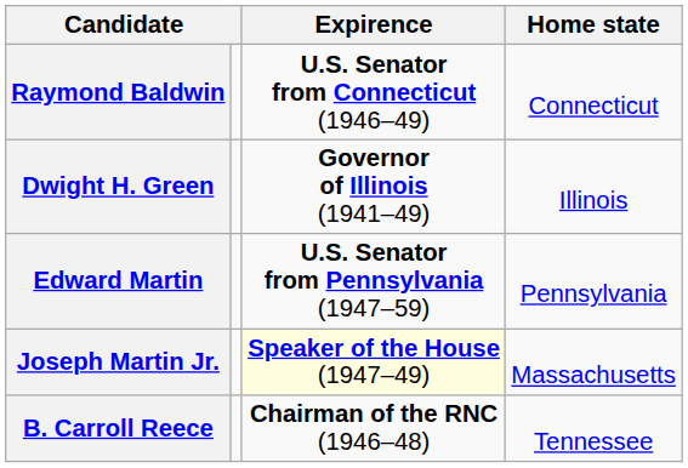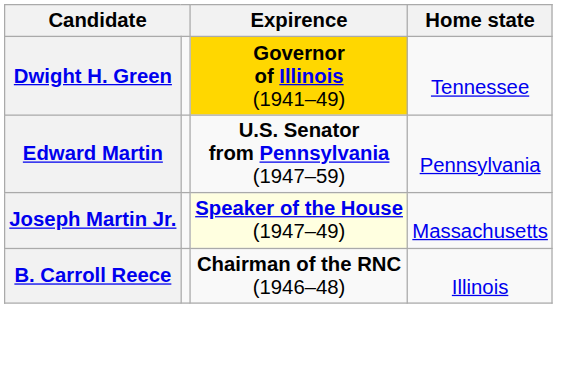- row: Raymond Baldwin | U.S. Senator from Connecticut (1946–49) | Connecticut
Dwight H. Green | Expirence: no background -> gold background
Dwight H. Green | Home state: Illinois -> Tennessee
B. Carroll Reece | Home state: Tennessee -> Illinois
